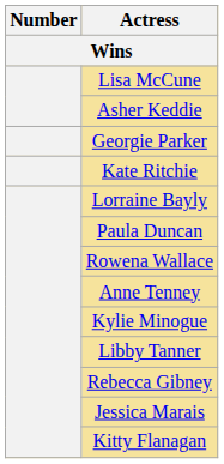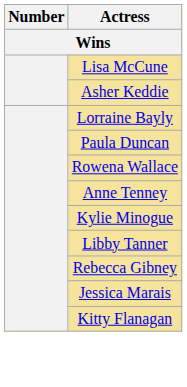- row: Georgie Parker
- row: Kate Ritchie
